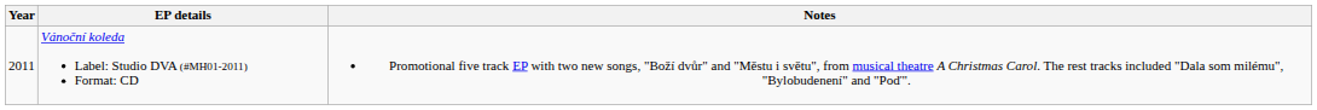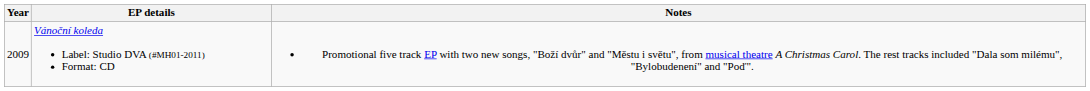Vánoční koleda Label: Studio DVA (#MH01-2011) Format: CD | Year: 2011 -> 2009
